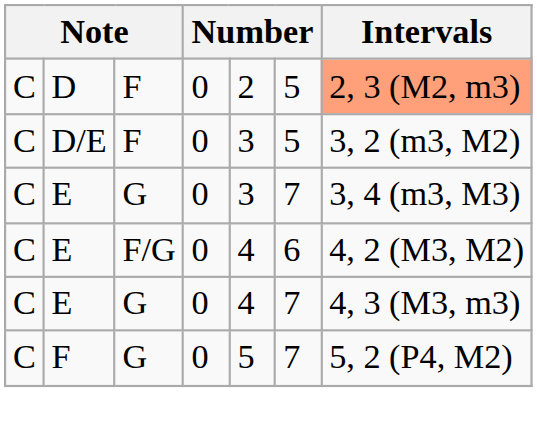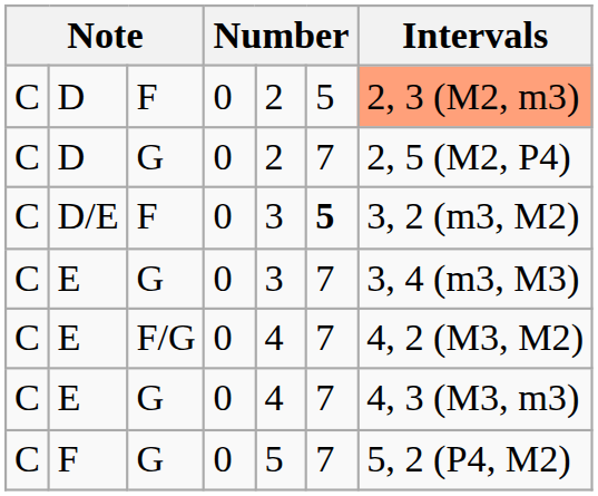+ row: C | D | G | 0 | 2 | 7 | 2, 5 (M2, P4)
D/E | column 6: normal -> bold
E / F/G | column 6: 6 -> 7
